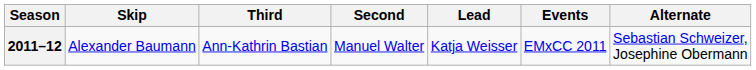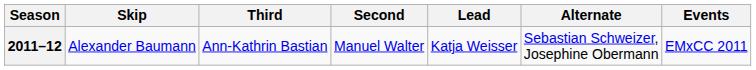columns swapped: Alternate <-> Events
